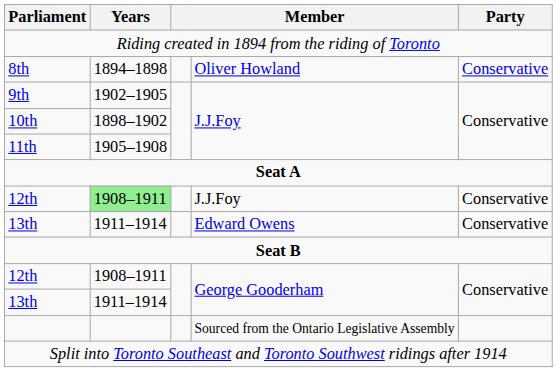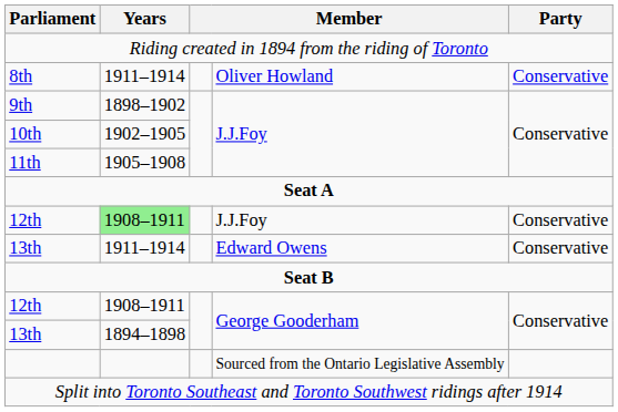8th | Years: 1894–1898 -> 1911–1914
9th | Years: 1902–1905 -> 1898–1902
10th | Years: 1898–1902 -> 1902–1905
13th / George Gooderham | Years: 1911–1914 -> 1894–1898
